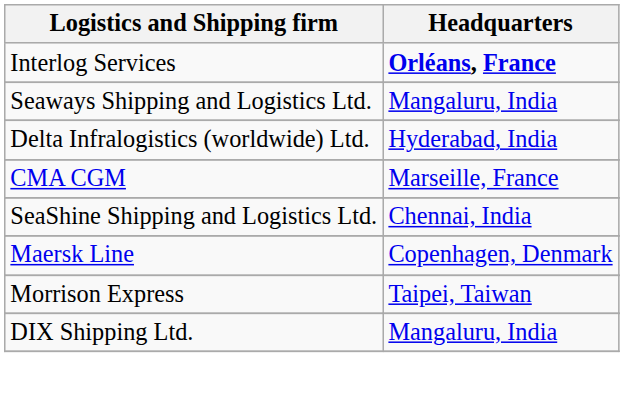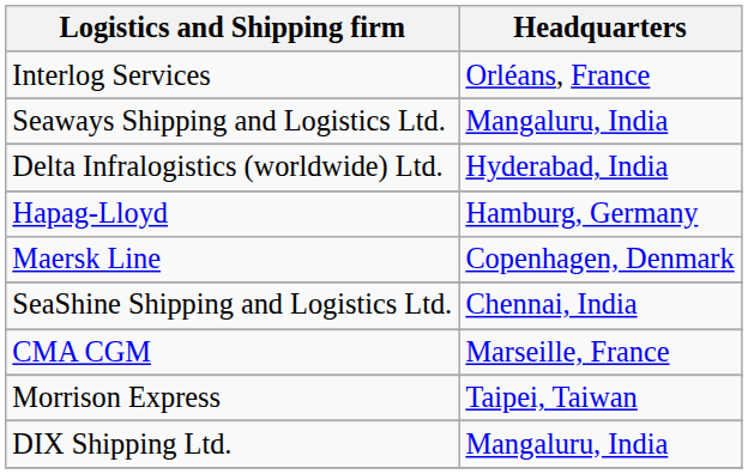Interlog Services | Headquarters: bold -> normal
+ row: Hapag-Lloyd | Hamburg, Germany
rows swapped: Maersk Line <-> CMA CGM
